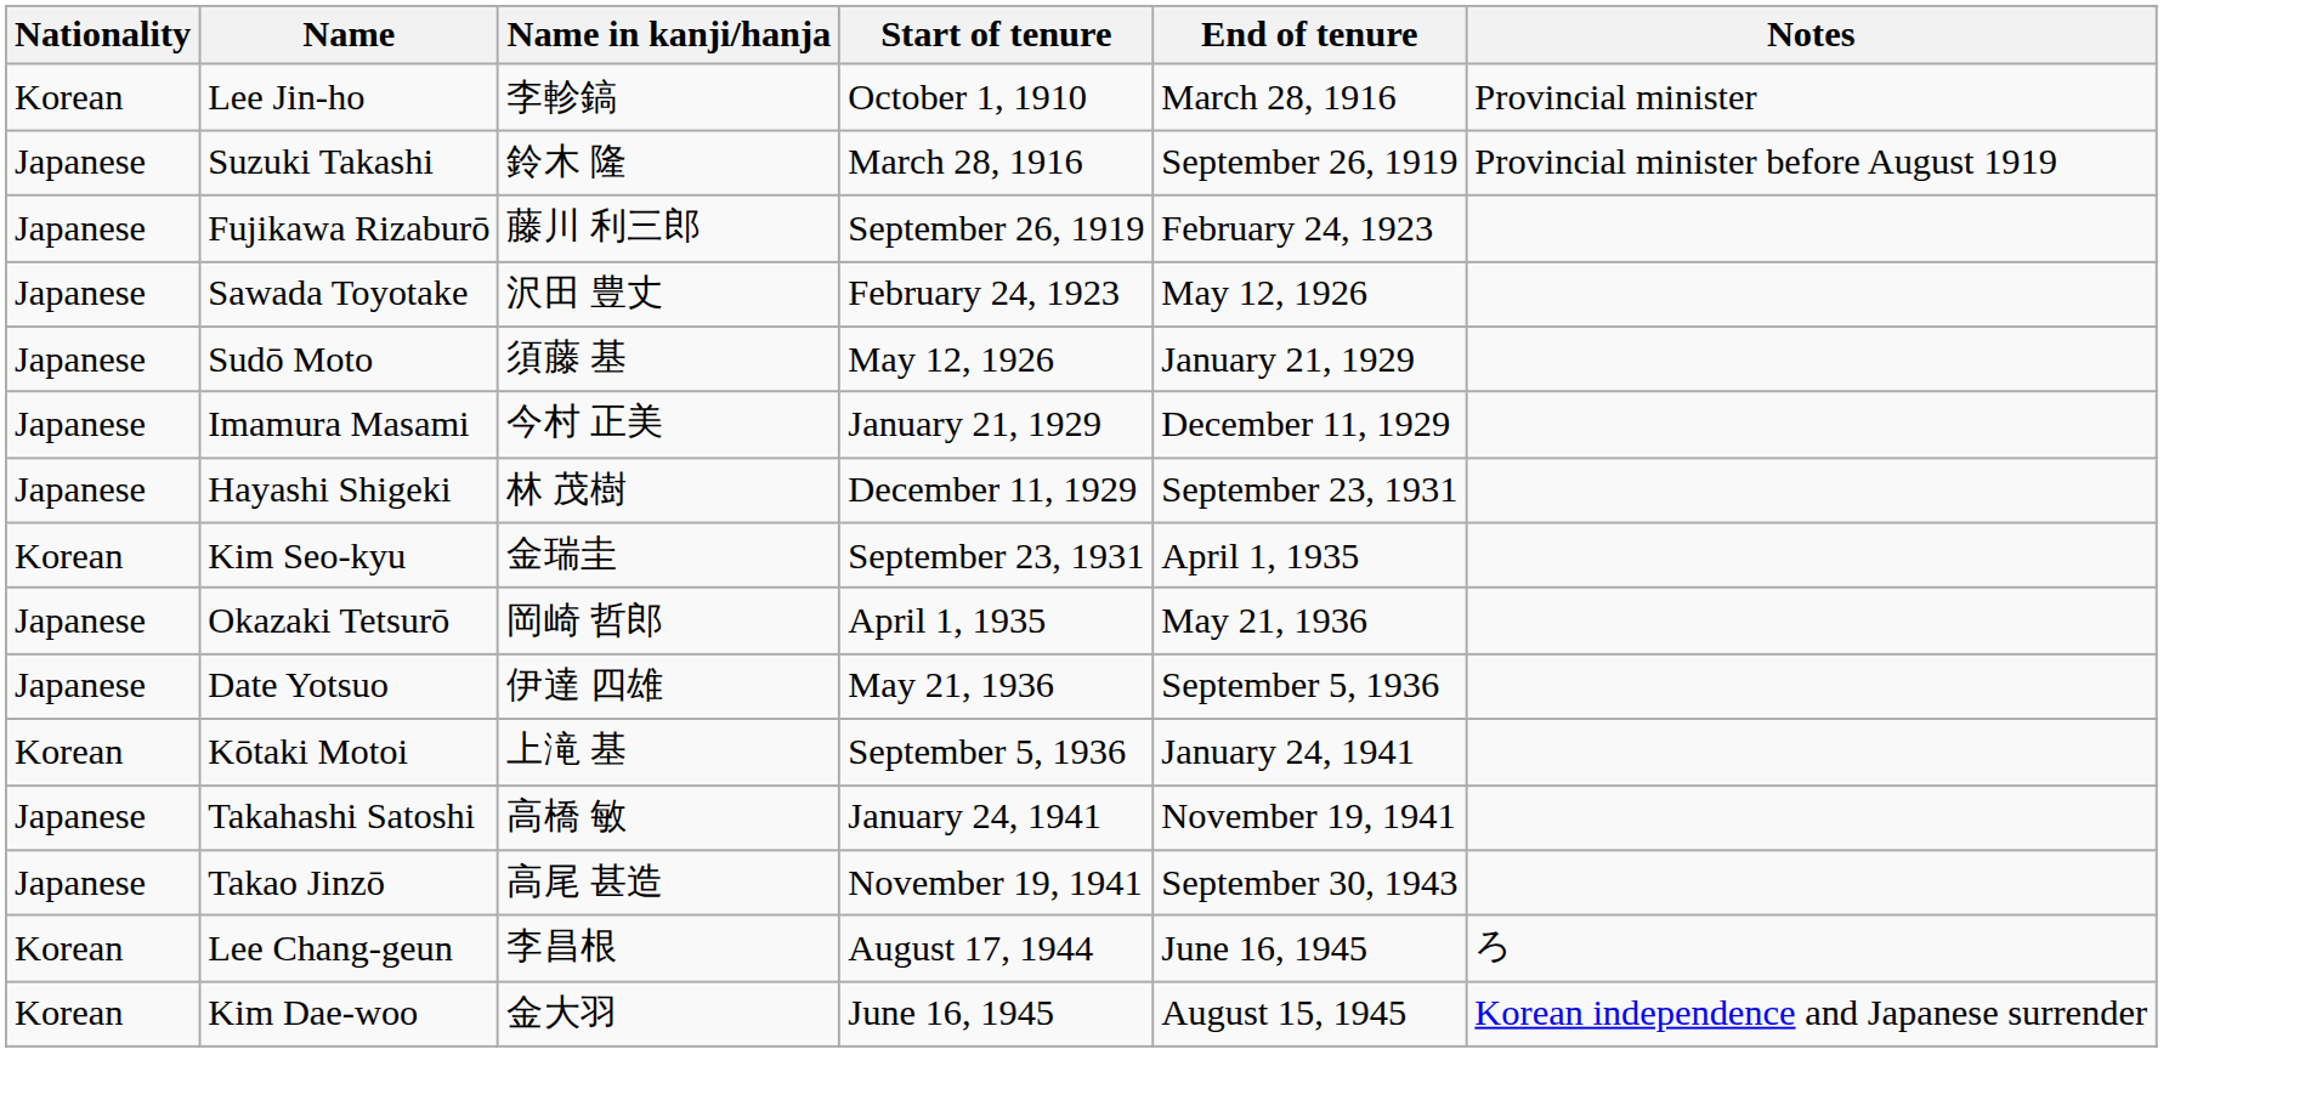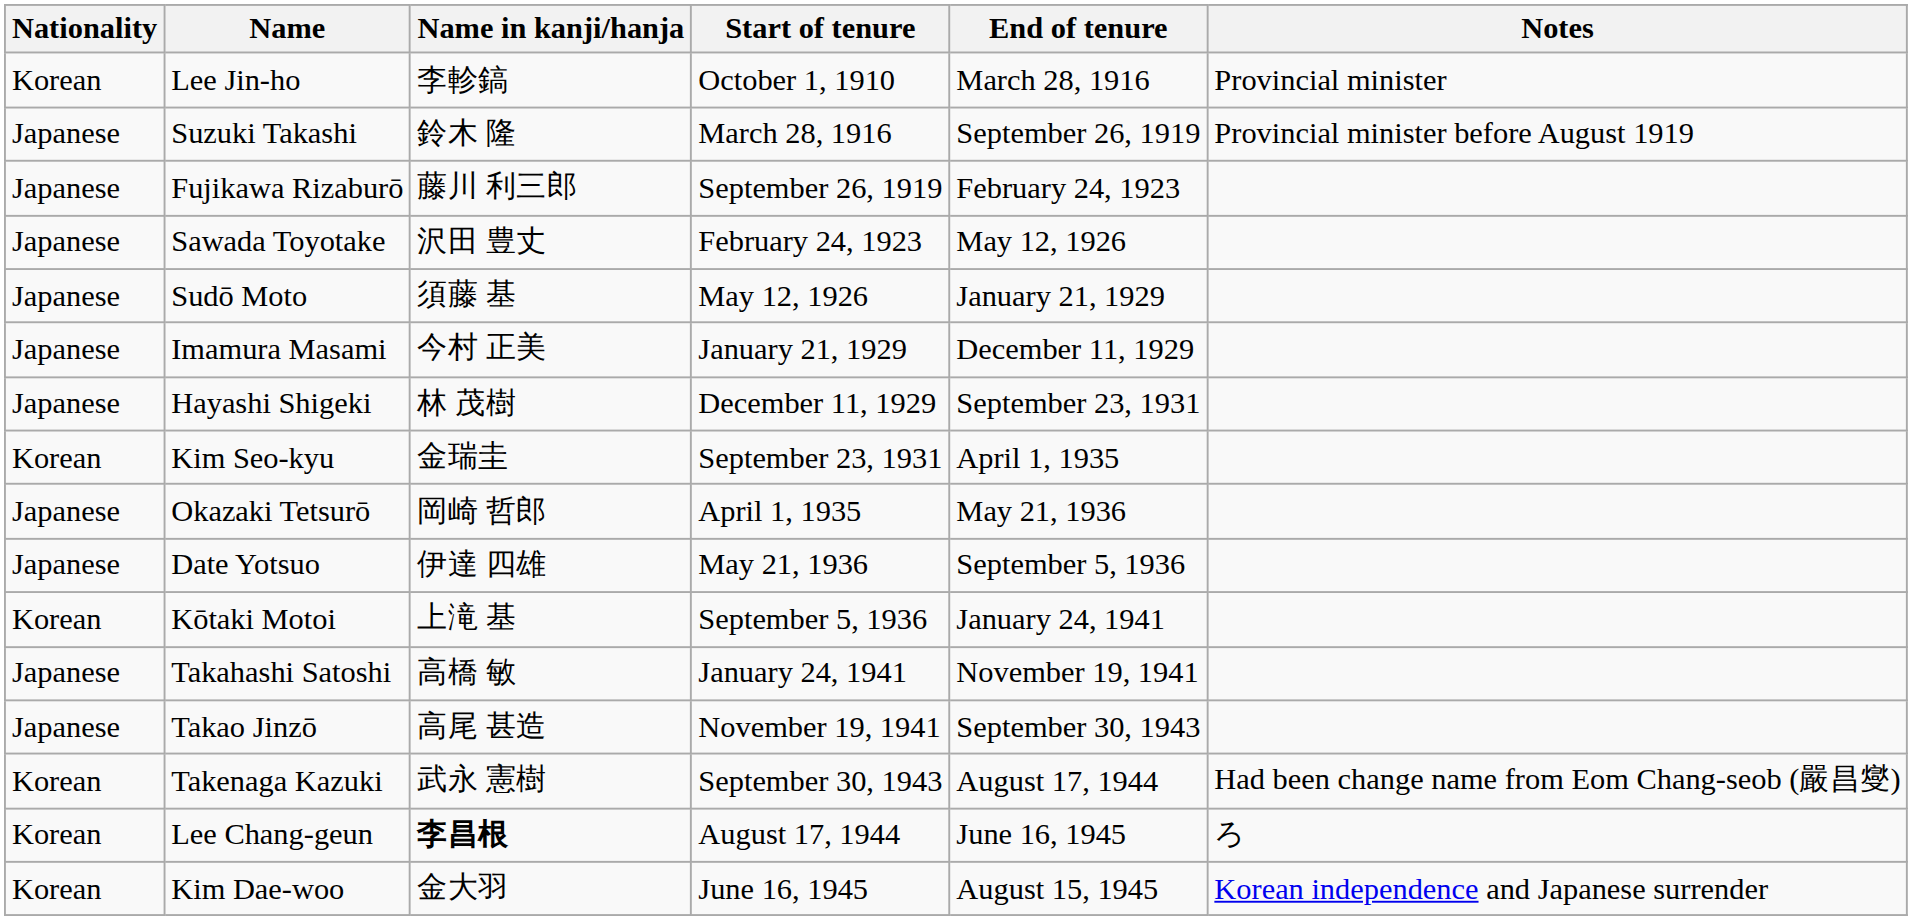+ row: Korean | Takenaga Kazuki | 武永 憲樹 | September 30, 1943 | August 17, 1944 | Had been change name from Eom Chang-seob (嚴昌燮)
Lee Chang-geun | Name in kanji/hanja: normal -> bold
